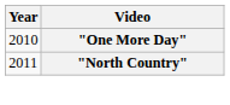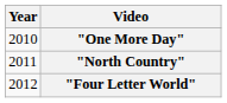+ row: 2012 | "Four Letter World"
